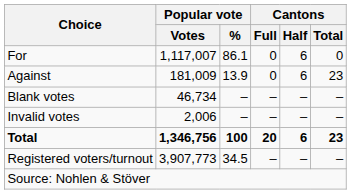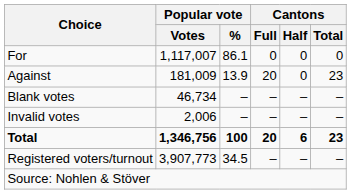For | Cantons / Half: 6 -> 0
Against | Cantons / Full: 0 -> 20
Against | Cantons / Half: 6 -> 0
